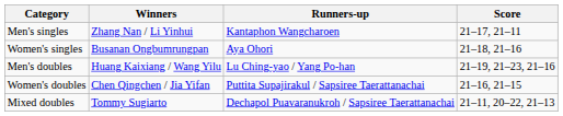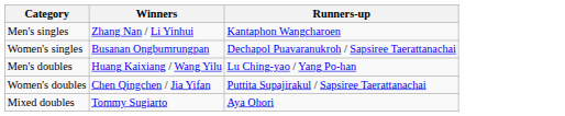- column: Score | 21–17, 21–11 | 21–18, 21–16 | 21–19, 21–23, 21–16 | 21–16, 21–15 | 21–11, 20–22, 21–13
Women's singles | Runners-up: Aya Ohori -> Dechapol Puavaranukroh / Sapsiree Taerattanachai
Mixed doubles | Runners-up: Dechapol Puavaranukroh / Sapsiree Taerattanachai -> Aya Ohori
